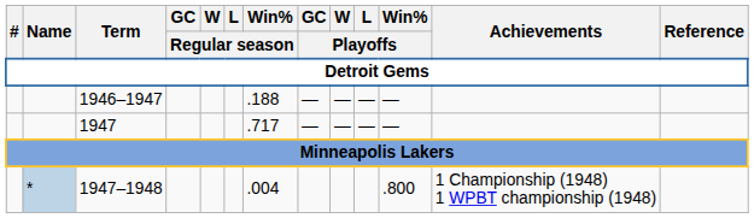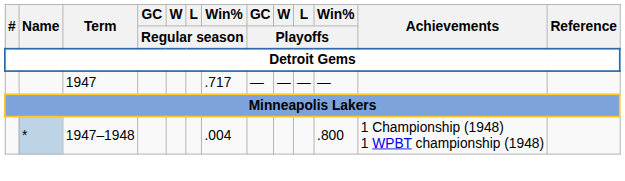- row: 1946–1947 | .188 | — | — | — | —
